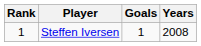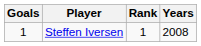columns swapped: Rank <-> Goals
